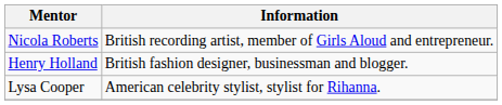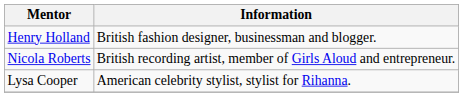rows swapped: Nicola Roberts <-> Henry Holland
